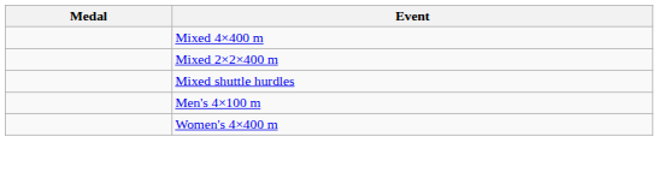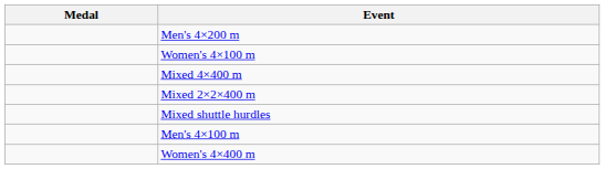+ row: Men's 4×200 m
+ row: Women's 4×100 m
